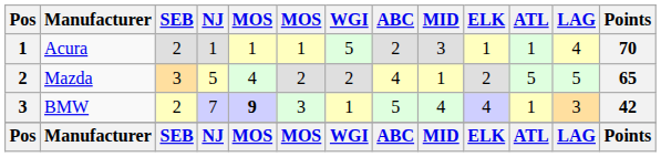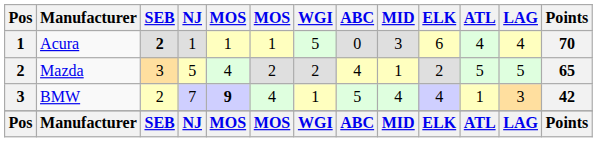Acura | SEB: normal -> bold
Acura | ABC: 2 -> 0
Acura | ELK: 1 -> 6
Acura | ATL: 1 -> 4
BMW | column 6: 3 -> 4
